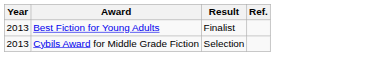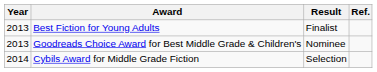+ row: 2013 | Goodreads Choice Award for Best Middle Grade & Children's | Nominee
Cybils Award for Middle Grade Fiction | Year: 2013 -> 2014
